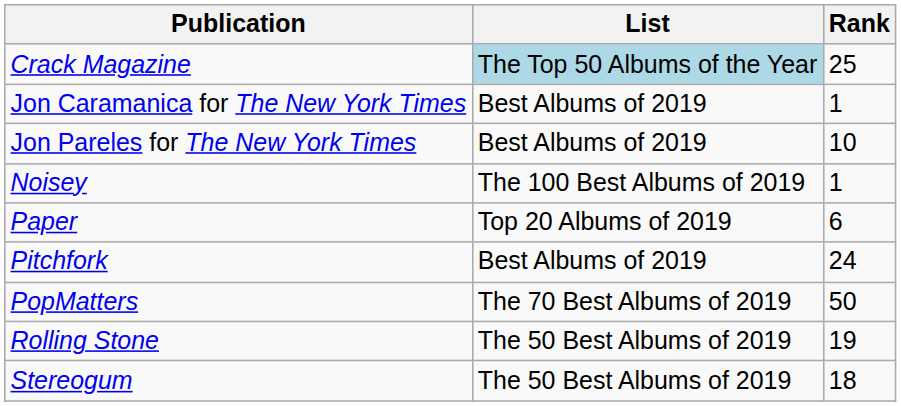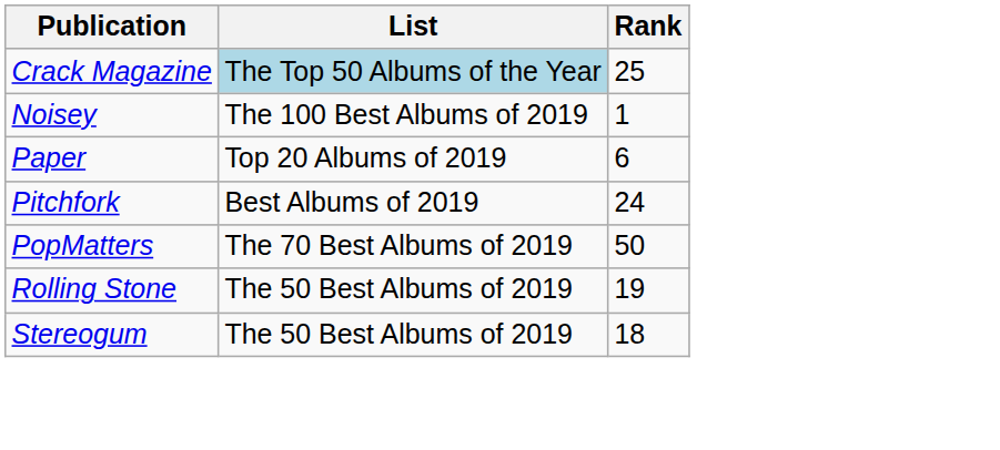- row: Jon Caramanica for The New York Times | Best Albums of 2019 | 1
- row: Jon Pareles for The New York Times | Best Albums of 2019 | 10
